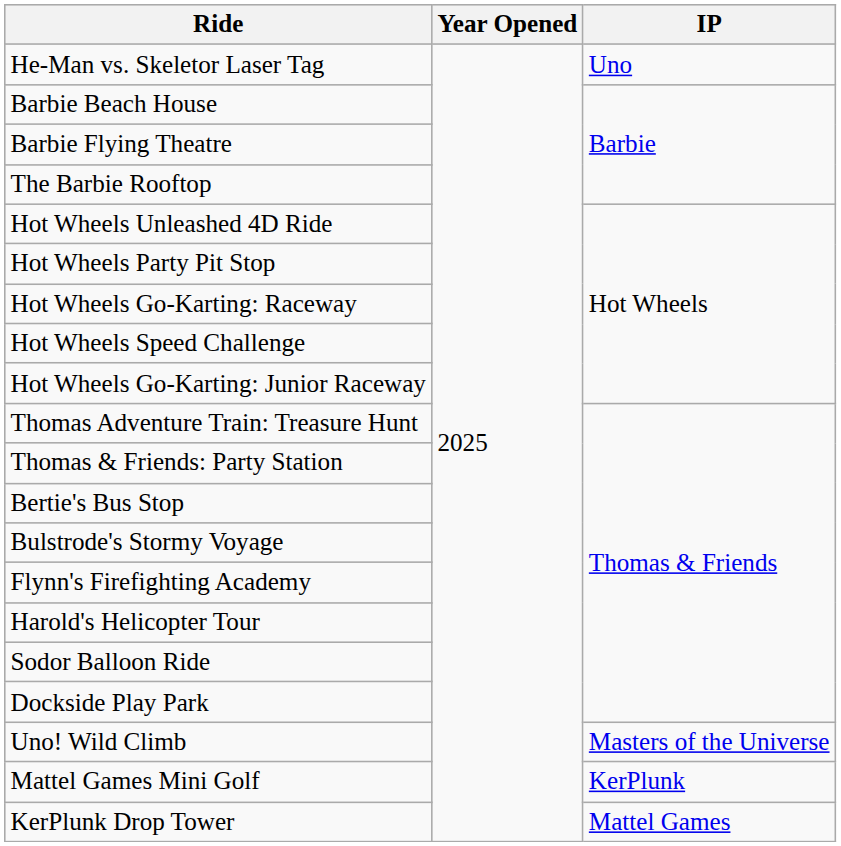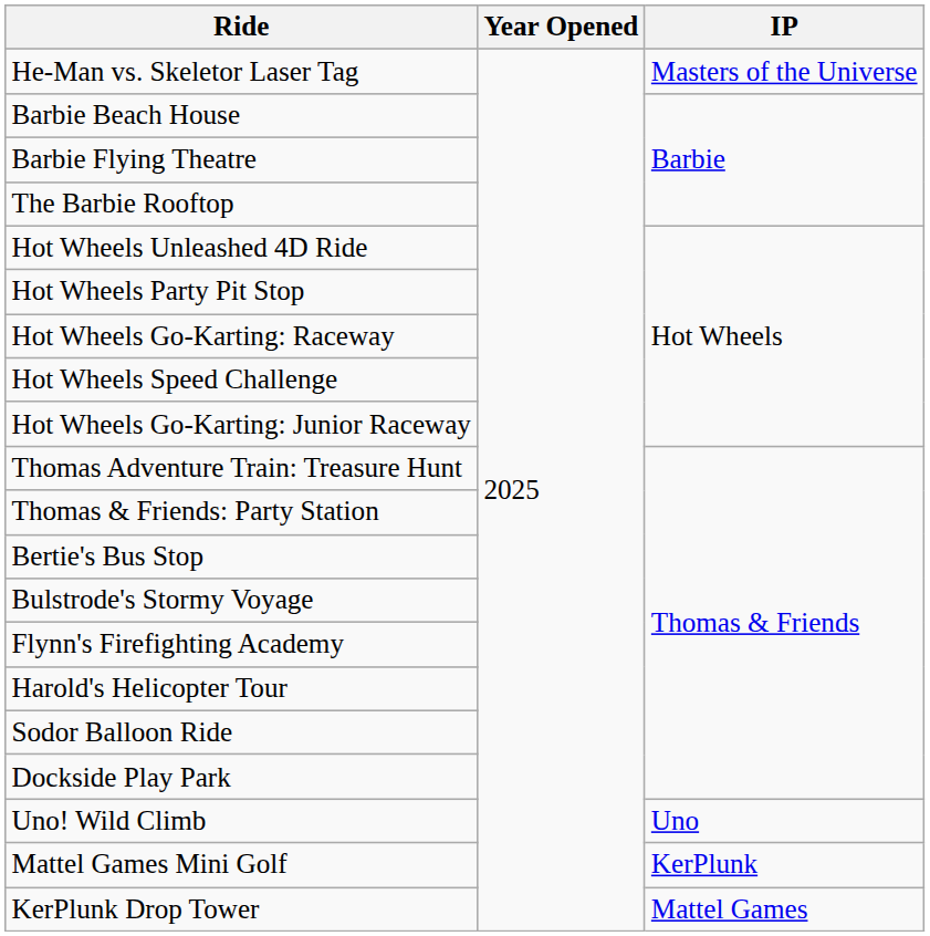He-Man vs. Skeletor Laser Tag | IP: Uno -> Masters of the Universe
Uno! Wild Climb | IP: Masters of the Universe -> Uno
